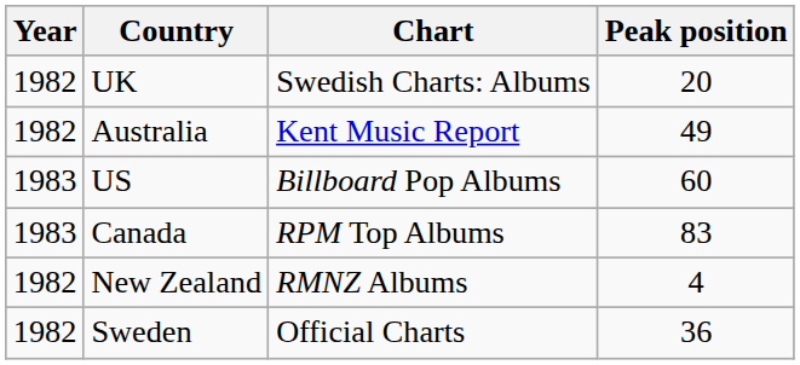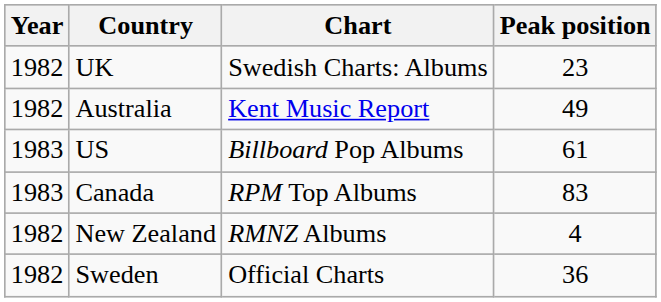UK | Peak position: 20 -> 23
US | Peak position: 60 -> 61
